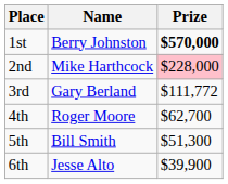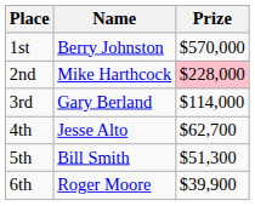1st | Prize: bold -> normal
3rd | Prize: $111,772 -> $114,000
4th | Name: Roger Moore -> Jesse Alto
6th | Name: Jesse Alto -> Roger Moore
